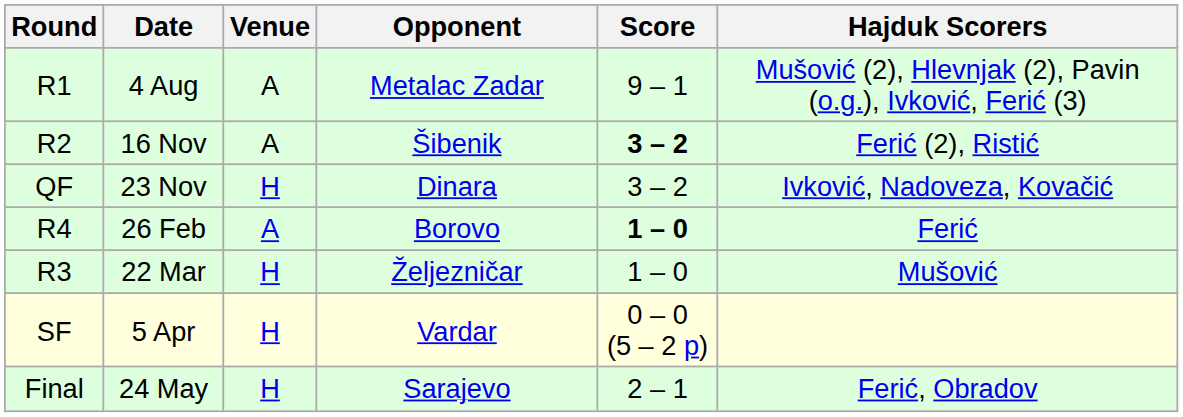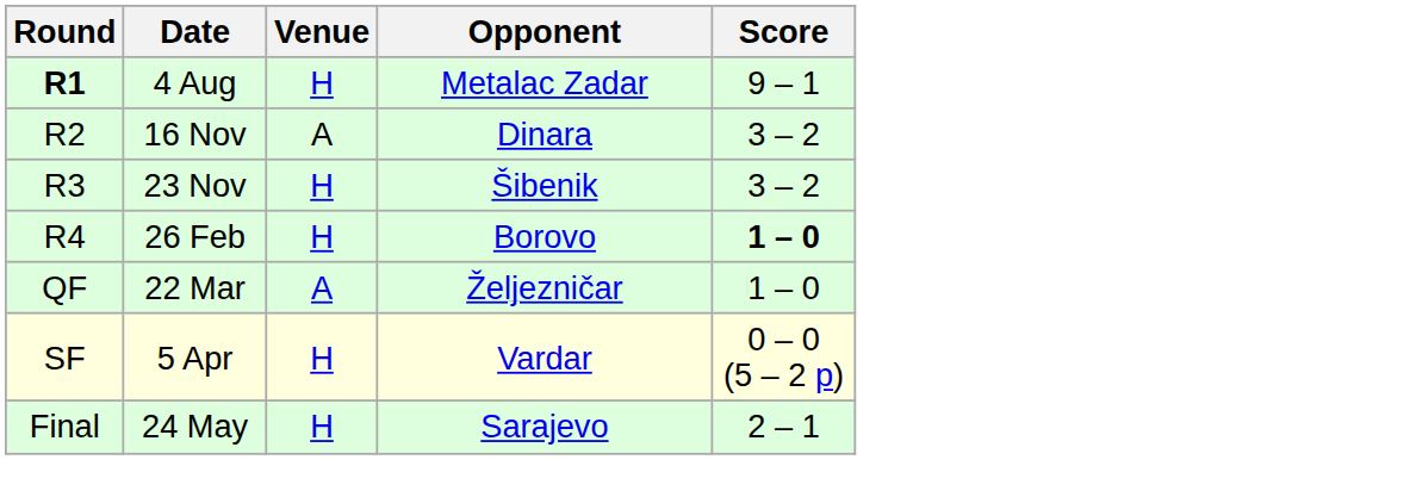- column: Hajduk Scorers | Mušović (2), Hlevnjak (2), Pavin (o.g.), Ivković, Ferić (3) | Ferić (2), Ristić | Ivković, Nadoveza, Kovačić | Ferić | Mušović | Ferić, Obradov
4 Aug | Round: normal -> bold
4 Aug | Venue: A -> H
16 Nov | Opponent: Šibenik -> Dinara
16 Nov | Score: bold -> normal
23 Nov | Round: QF -> R3
23 Nov | Opponent: Dinara -> Šibenik
26 Feb | Venue: A -> H
22 Mar | Round: R3 -> QF
22 Mar | Venue: H -> A
